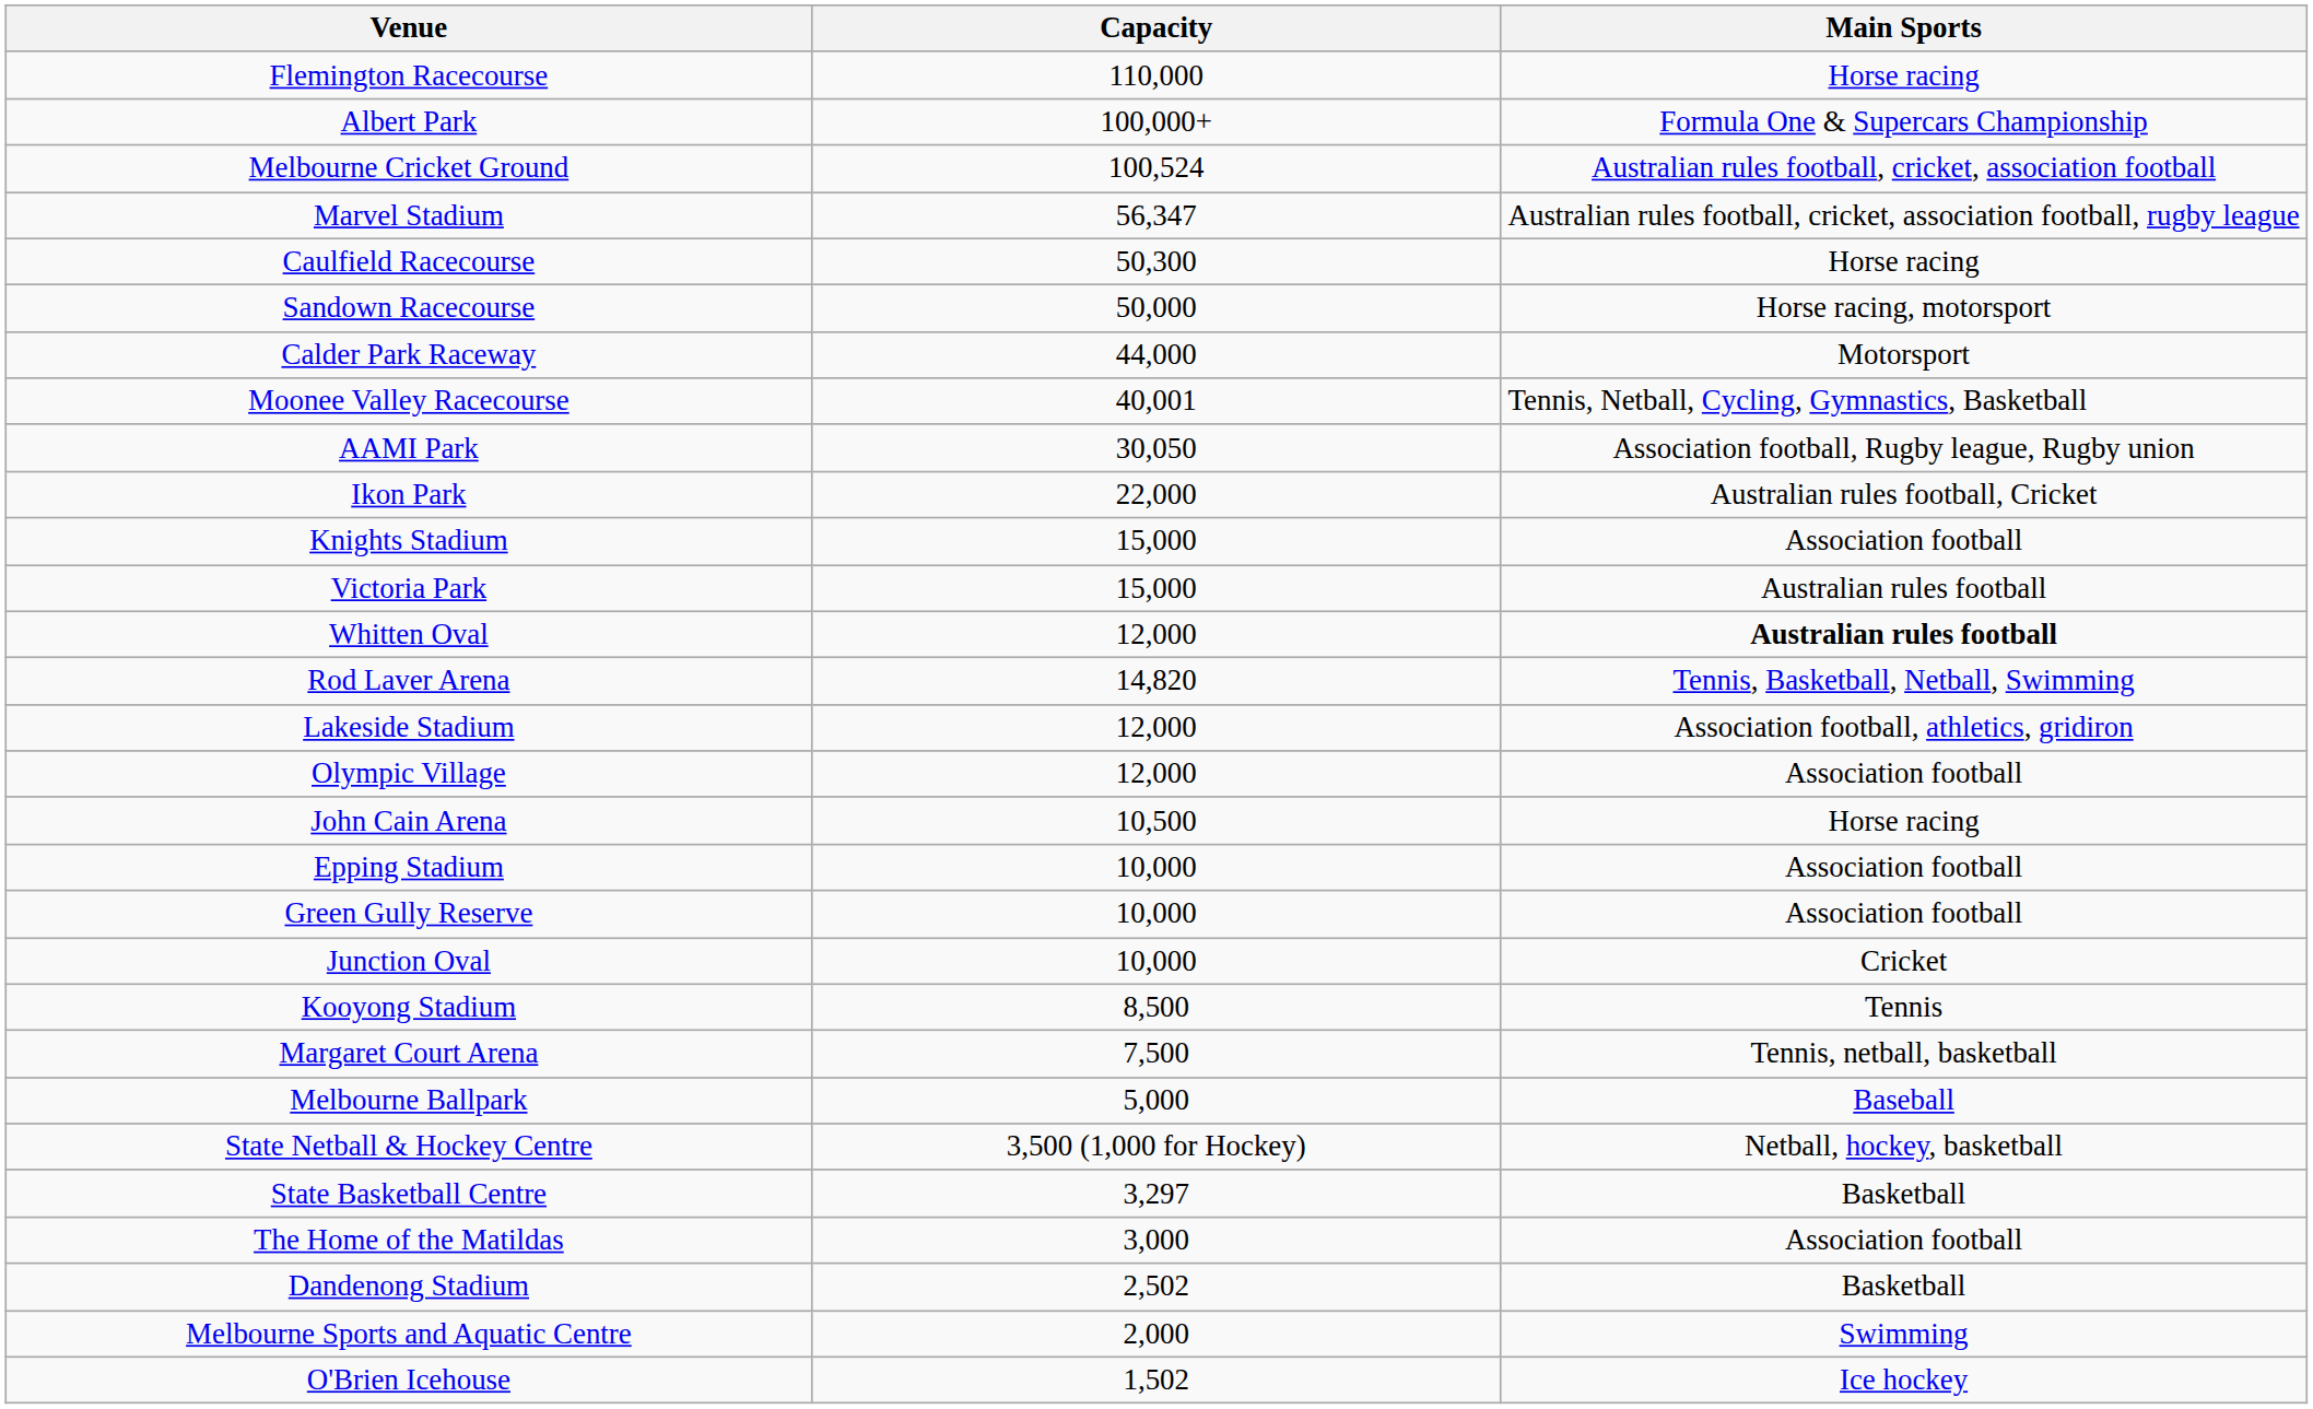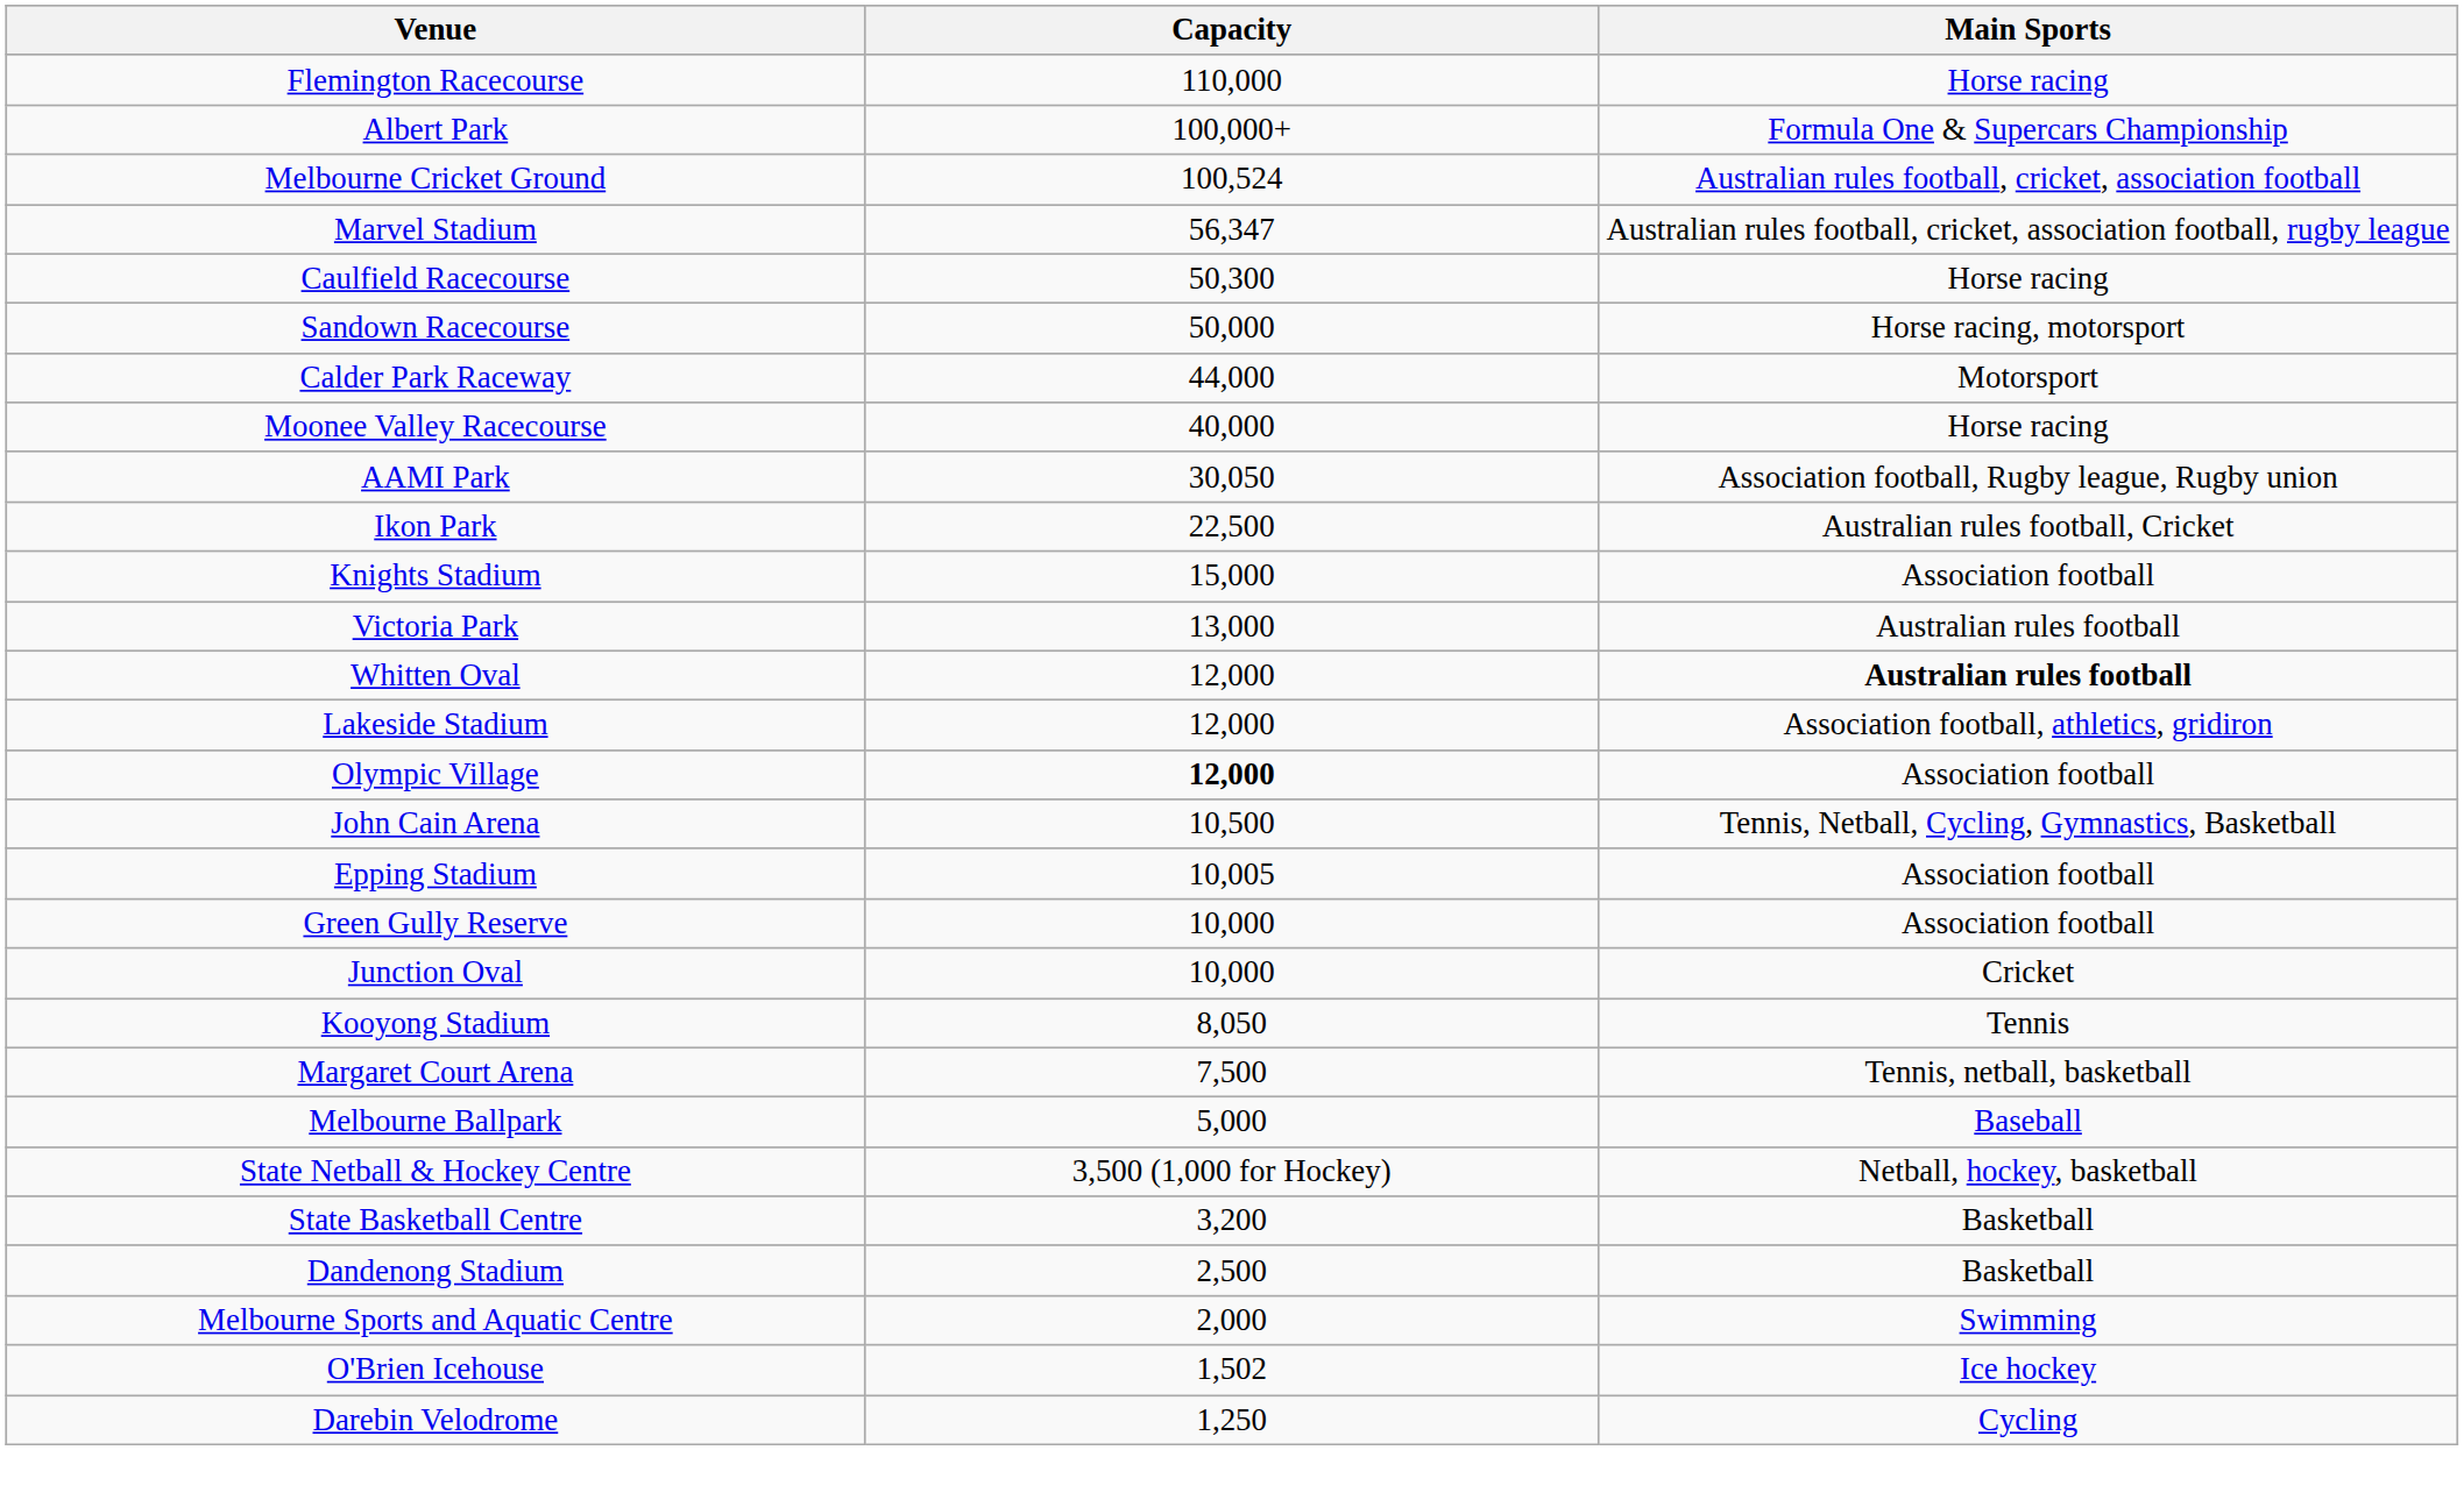Moonee Valley Racecourse | Capacity: 40,001 -> 40,000
Moonee Valley Racecourse | Main Sports: Tennis, Netball, Cycling, Gymnastics, Basketball -> Horse racing
Ikon Park | Capacity: 22,000 -> 22,500
Victoria Park | Capacity: 15,000 -> 13,000
- row: Rod Laver Arena | 14,820 | Tennis, Basketball, Netball, Swimming
Olympic Village | Capacity: normal -> bold
John Cain Arena | Main Sports: Horse racing -> Tennis, Netball, Cycling, Gymnastics, Basketball
Epping Stadium | Capacity: 10,000 -> 10,005
Kooyong Stadium | Capacity: 8,500 -> 8,050
State Basketball Centre | Capacity: 3,297 -> 3,200
- row: The Home of the Matildas | 3,000 | Association football
Dandenong Stadium | Capacity: 2,502 -> 2,500
+ row: Darebin Velodrome | 1,250 | Cycling
